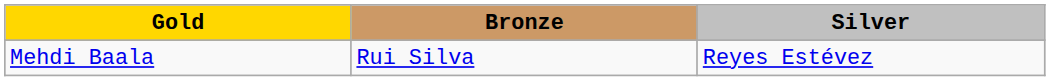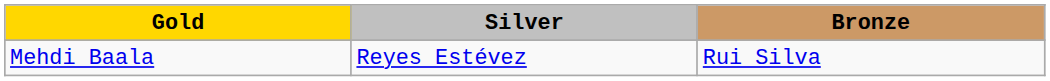columns swapped: Silver <-> Bronze
